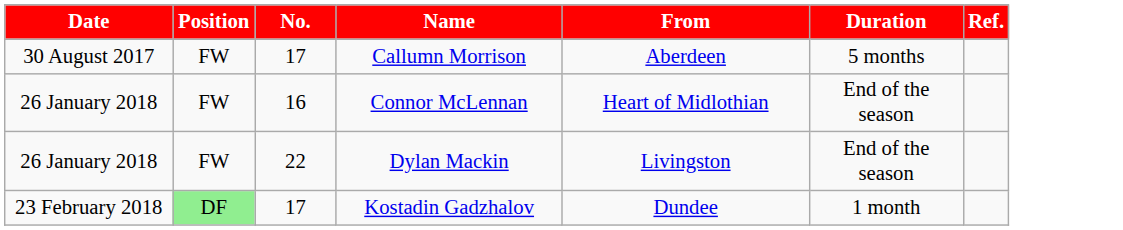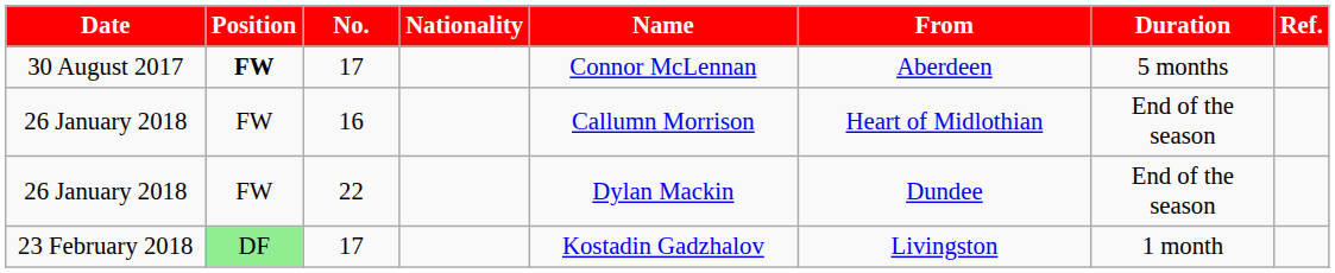+ column: Nationality
30 August 2017 | Position: normal -> bold
30 August 2017 | Name: Callumn Morrison -> Connor McLennan
26 January 2018 / 16 | Name: Connor McLennan -> Callumn Morrison
26 January 2018 / 22 | From: Livingston -> Dundee
23 February 2018 | From: Dundee -> Livingston
